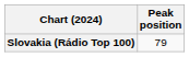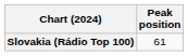Slovakia (Rádio Top 100) | Peak position: 79 -> 61
